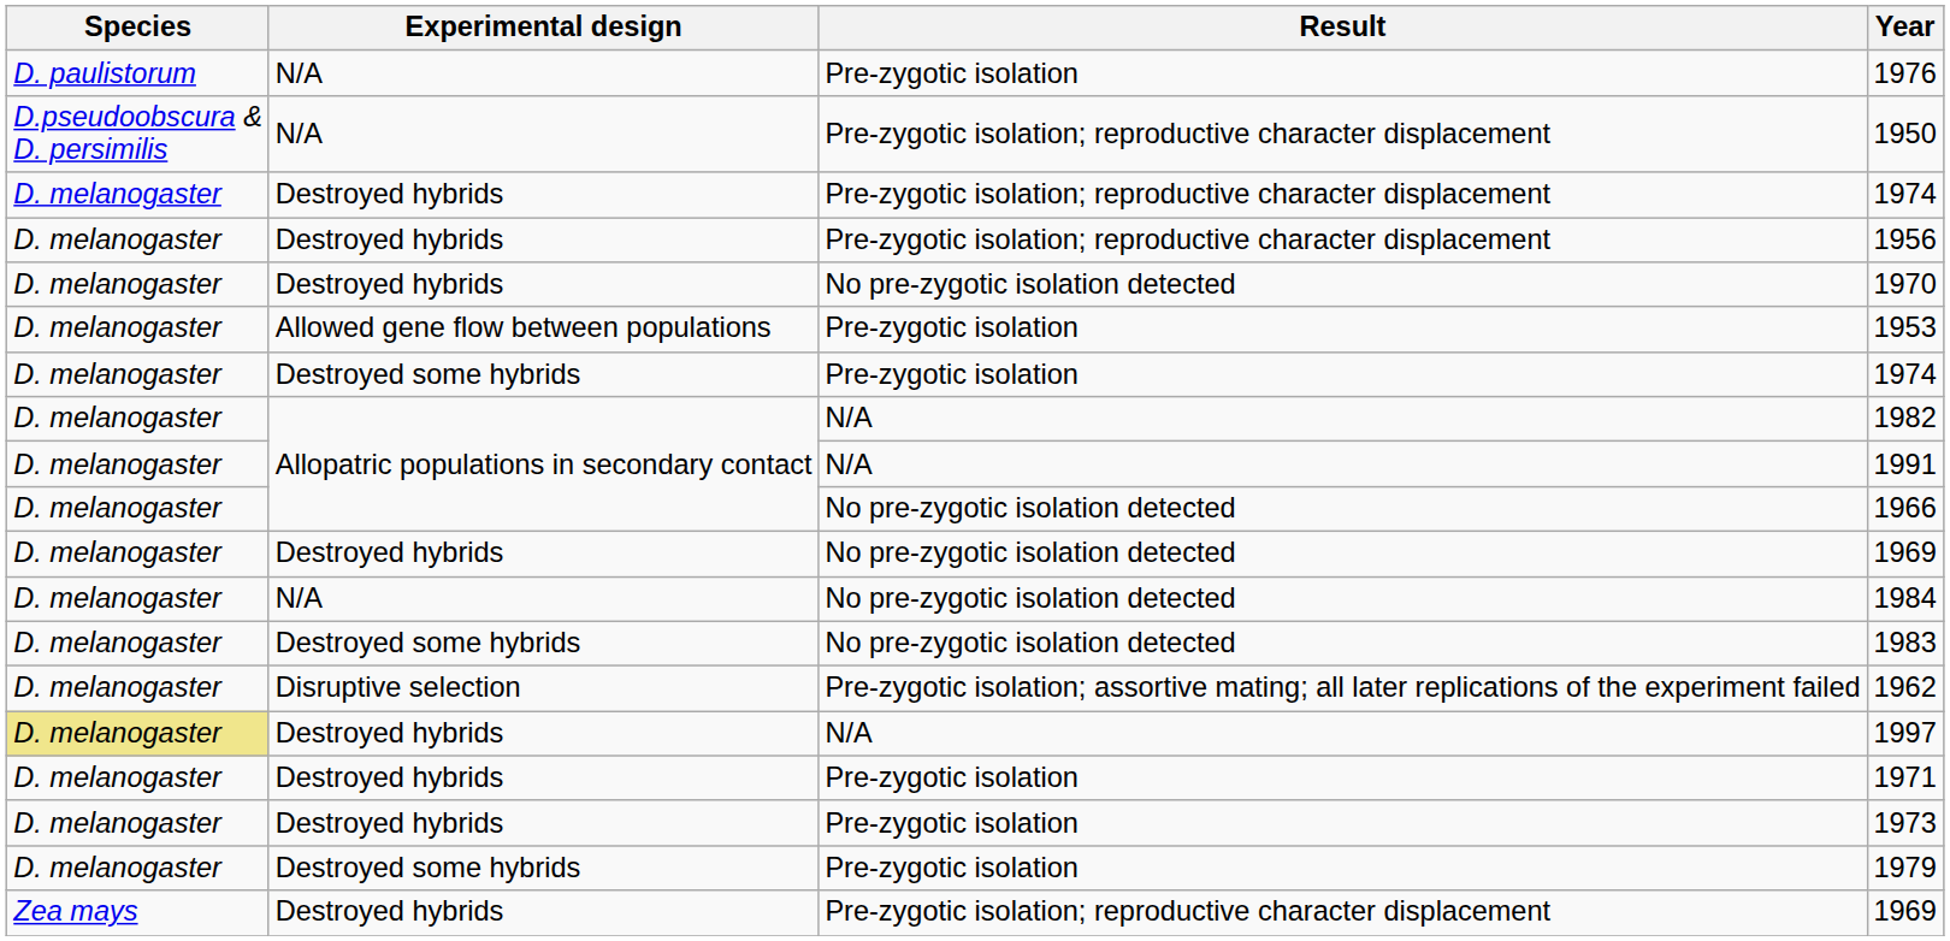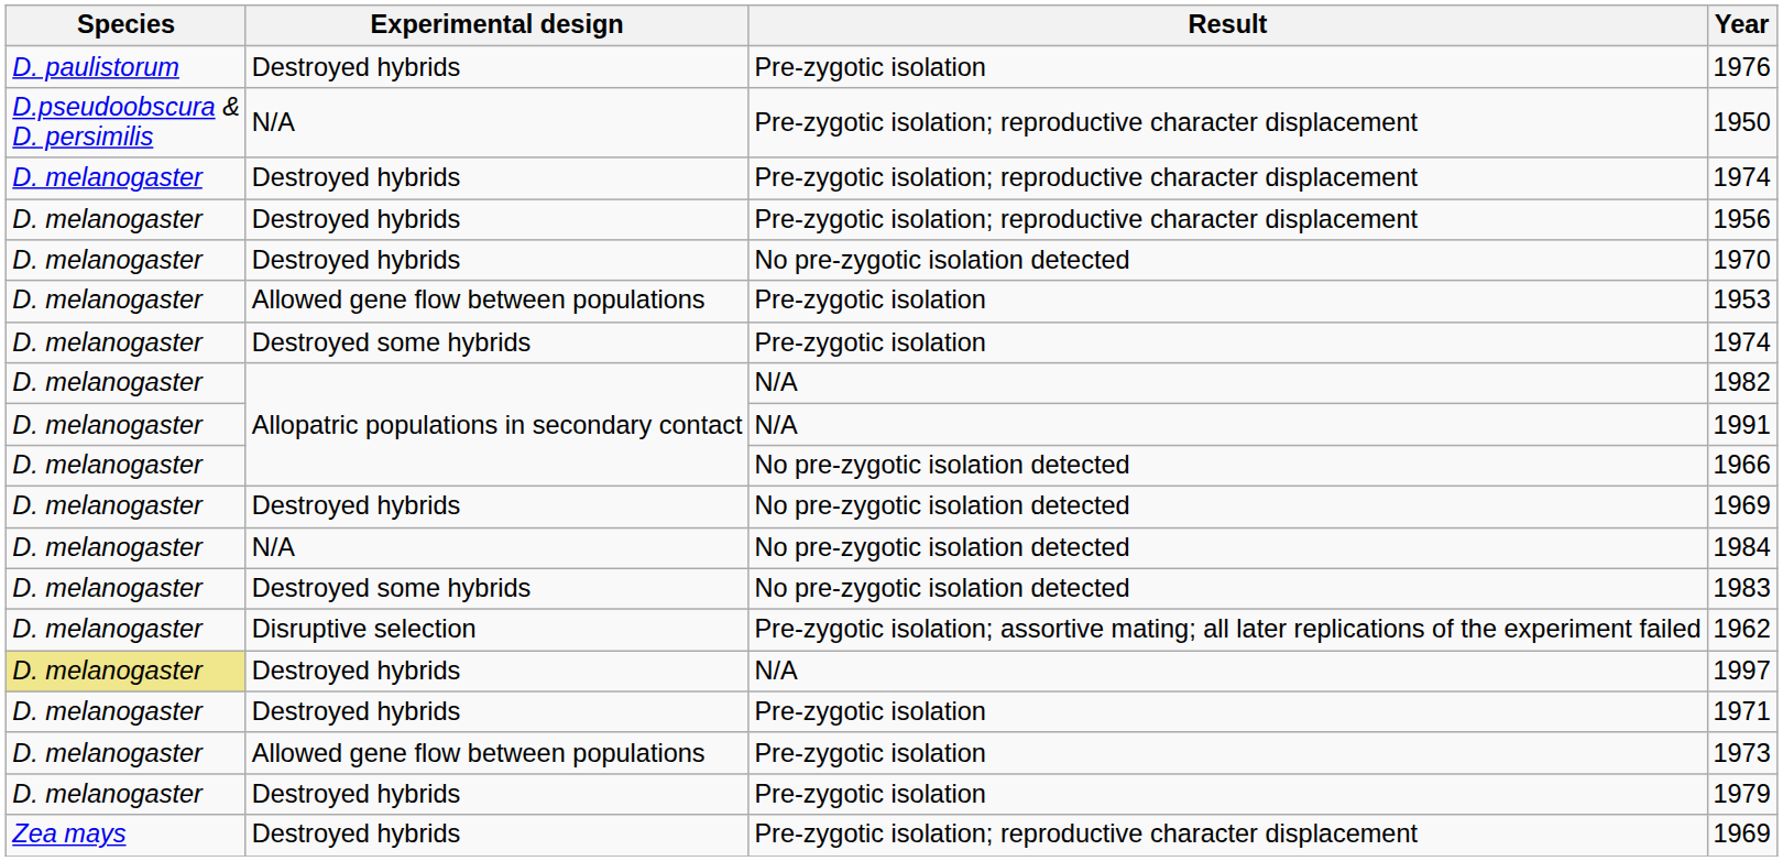1976 | Experimental design: N/A -> Destroyed hybrids
1973 | Experimental design: Destroyed hybrids -> Allowed gene flow between populations
1979 | Experimental design: Destroyed some hybrids -> Destroyed hybrids
